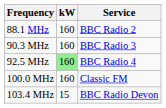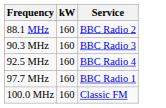92.5 MHz | kW: lightgreen background -> no background
+ row: 97.7 MHz | 160 | BBC Radio 1
- row: 103.4 MHz | 15 | BBC Radio Devon
